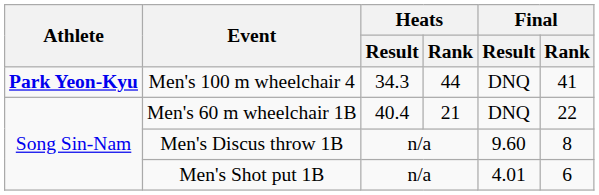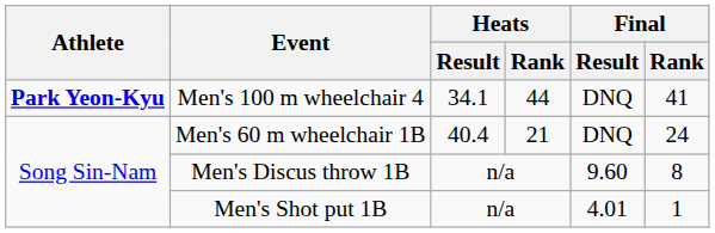Men's 100 m wheelchair 4 | Heats / Result: 34.3 -> 34.1
Men's 60 m wheelchair 1B | Final / Rank: 22 -> 24
Men's Shot put 1B | Final / Rank: 6 -> 1
